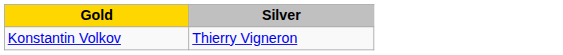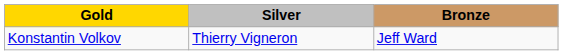+ column: Bronze | Jeff Ward
